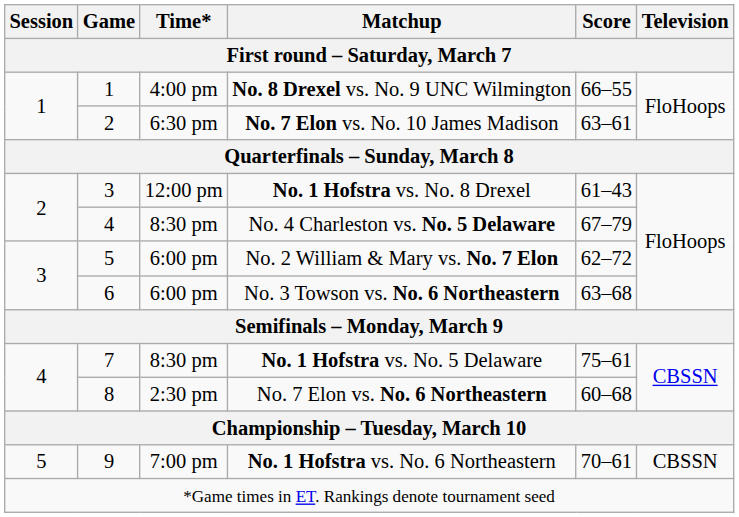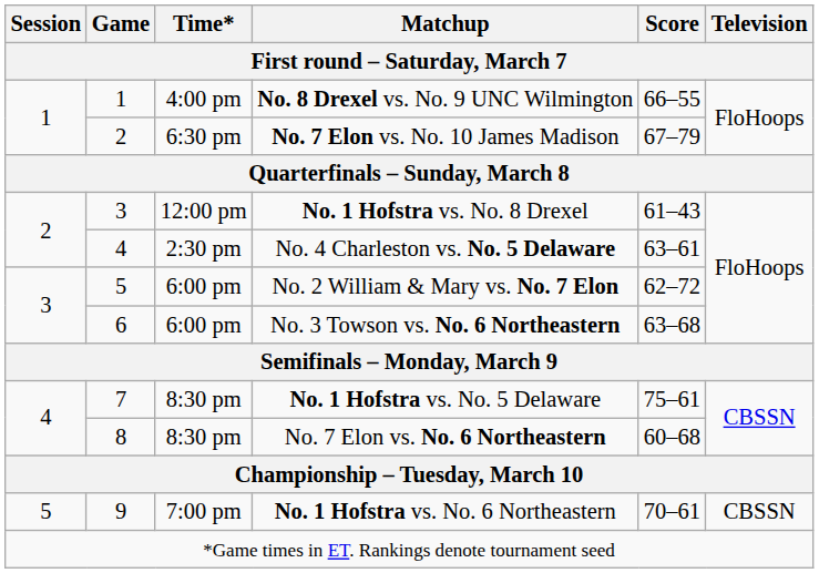No. 7 Elon vs. No. 10 James Madison | Score: 63–61 -> 67–79
No. 4 Charleston vs. No. 5 Delaware | Time*: 8:30 pm -> 2:30 pm
No. 4 Charleston vs. No. 5 Delaware | Score: 67–79 -> 63–61
No. 7 Elon vs. No. 6 Northeastern | Time*: 2:30 pm -> 8:30 pm
